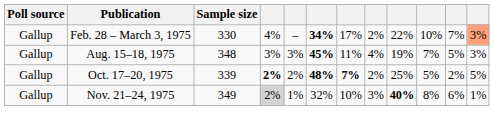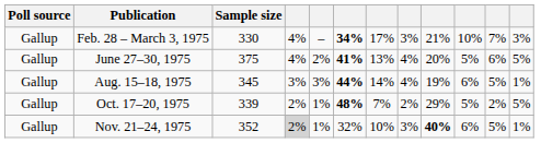Feb. 28 – March 3, 1975 | column 8: 2% -> 3%
Feb. 28 – March 3, 1975 | column 9: 22% -> 21%
Feb. 28 – March 3, 1975 | column 12: lightsalmon background -> no background
+ row: Gallup | June 27–30, 1975 | 375 | 4% | 2% | 41% | 13% | 4% | 20% | 5% | 6% | 5%
Aug. 15–18, 1975 | Sample size: 348 -> 345
Aug. 15–18, 1975 | column 6: 45% -> 44%
Aug. 15–18, 1975 | column 7: 11% -> 14%
Aug. 15–18, 1975 | column 10: 7% -> 6%
Aug. 15–18, 1975 | column 12: 3% -> 1%
Oct. 17–20, 1975 | column 4: bold -> normal
Oct. 17–20, 1975 | column 5: 2% -> 1%
Oct. 17–20, 1975 | column 7: bold -> normal
Oct. 17–20, 1975 | column 9: 25% -> 29%
Nov. 21–24, 1975 | Sample size: 349 -> 352
Nov. 21–24, 1975 | column 10: 8% -> 6%
Nov. 21–24, 1975 | column 11: 6% -> 5%
